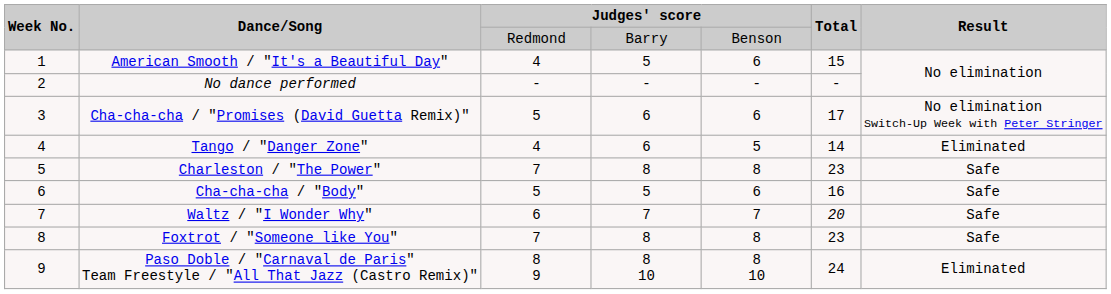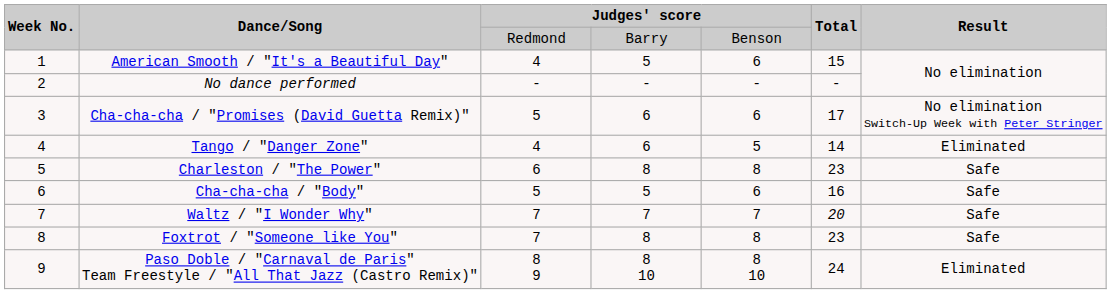Charleston / "The Power" | column 3: 7 -> 6
Waltz / "I Wonder Why" | column 3: 6 -> 7
